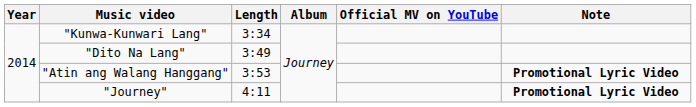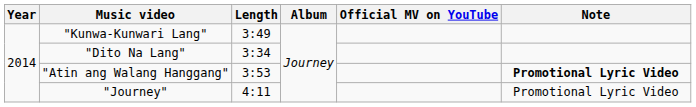"Kunwa-Kunwari Lang" | Length: 3:34 -> 3:49
"Dito Na Lang" | Length: 3:49 -> 3:34
"Journey" | Note: bold -> normal
